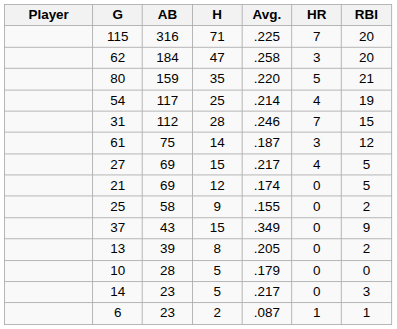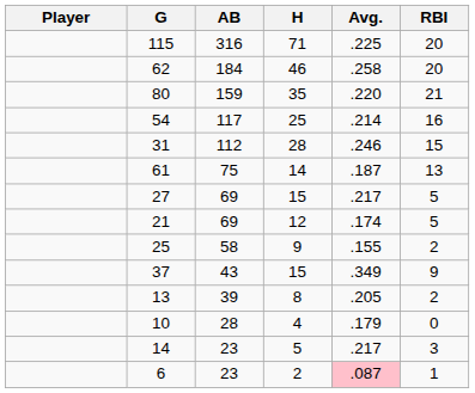- column: HR | 7 | 3 | 5 | 4 | 7 | 3 | 4 | 0 | 0 | 0 | 0 | 0 | 0 | 1
62 | H: 47 -> 46
54 | RBI: 19 -> 16
61 | RBI: 12 -> 13
10 | H: 5 -> 4
6 | Avg.: no background -> pink background
